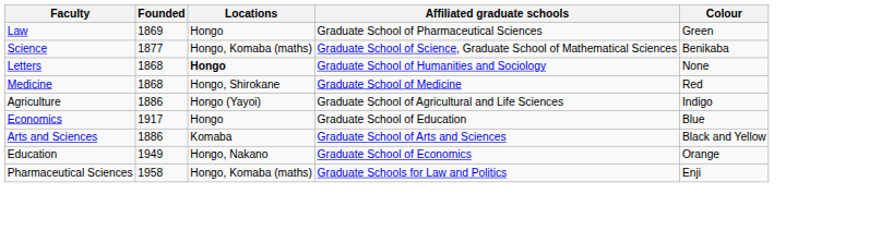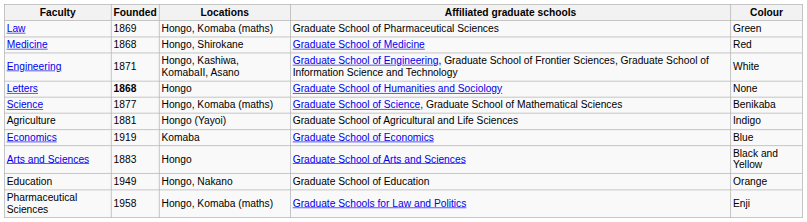Law | Locations: Hongo -> Hongo, Komaba (maths)
rows swapped: Medicine <-> Science
+ row: Engineering | 1871 | Hongo, Kashiwa, KomabaII, Asano | Graduate School of Engineering, Graduate School of Frontier Sciences, Graduate School of Information Science and Technology | White
Letters | Founded: normal -> bold
Letters | Locations: bold -> normal
Agriculture | Founded: 1886 -> 1881
Economics | Founded: 1917 -> 1919
Economics | Locations: Hongo -> Komaba
Economics | Affiliated graduate schools: Graduate School of Education -> Graduate School of Economics
Arts and Sciences | Founded: 1886 -> 1883
Arts and Sciences | Locations: Komaba -> Hongo
Education | Affiliated graduate schools: Graduate School of Economics -> Graduate School of Education
